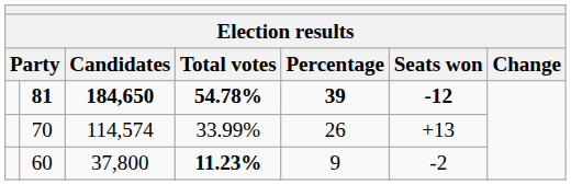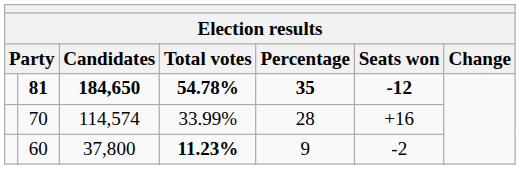81 | Percentage: 39 -> 35
70 | Percentage: 26 -> 28
70 | Seats won: +13 -> +16
